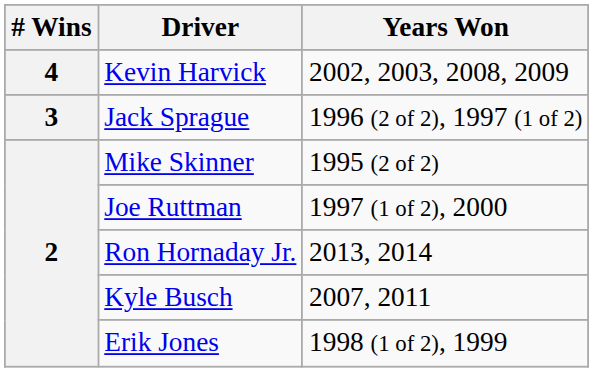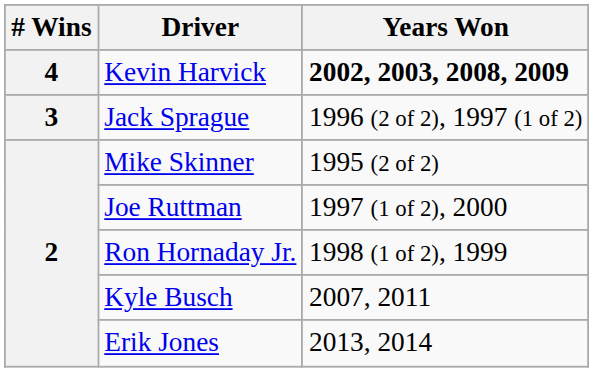Kevin Harvick | Years Won: normal -> bold
Ron Hornaday Jr. | Years Won: 2013, 2014 -> 1998 (1 of 2), 1999
Erik Jones | Years Won: 1998 (1 of 2), 1999 -> 2013, 2014
